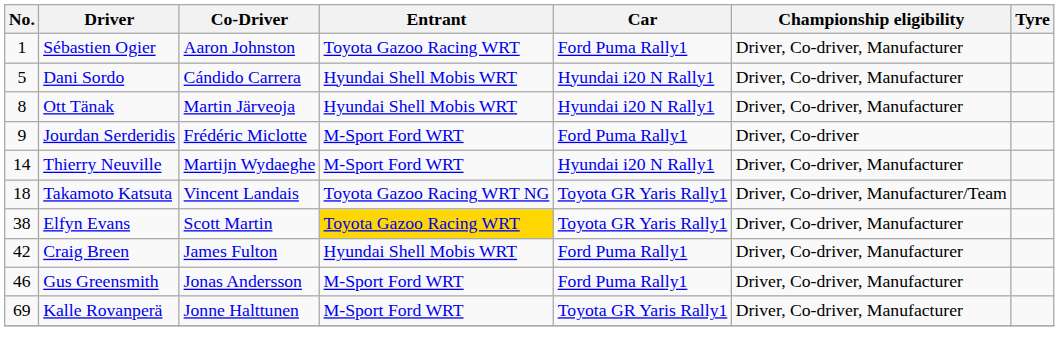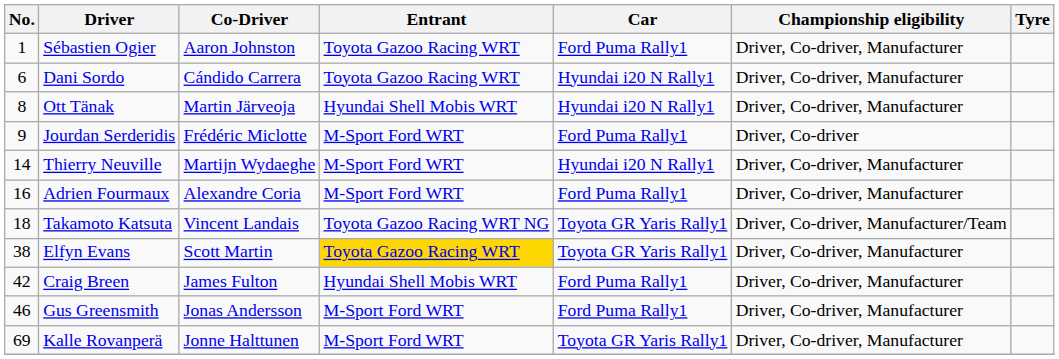Dani Sordo | No.: 5 -> 6
Dani Sordo | Entrant: Hyundai Shell Mobis WRT -> Toyota Gazoo Racing WRT
+ row: 16 | Adrien Fourmaux | Alexandre Coria | M-Sport Ford WRT | Ford Puma Rally1 | Driver, Co-driver, Manufacturer
